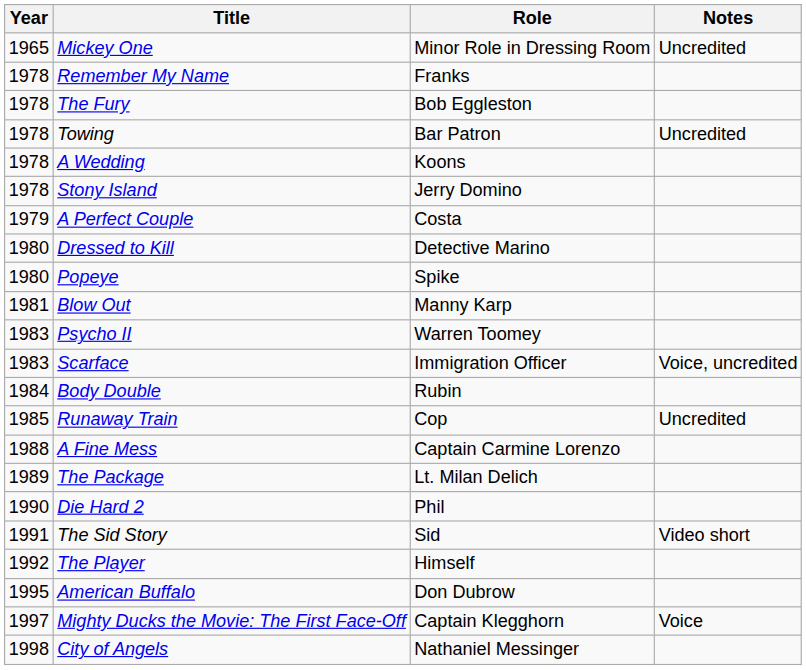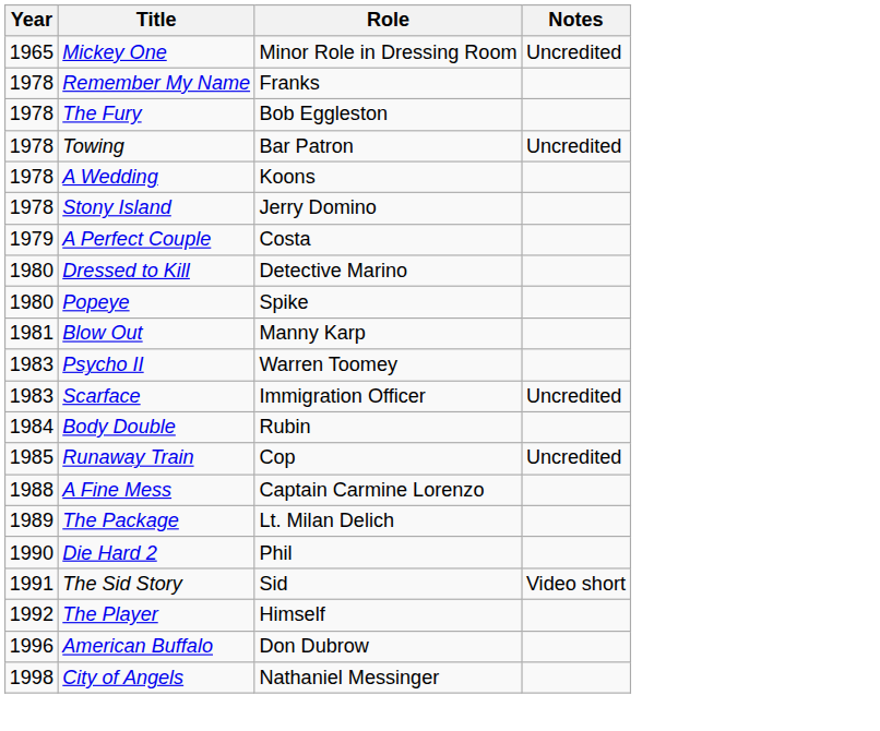Scarface | Notes: Voice, uncredited -> Uncredited
American Buffalo | Year: 1995 -> 1996
- row: 1997 | Mighty Ducks the Movie: The First Face-Off | Captain Klegghorn | Voice
